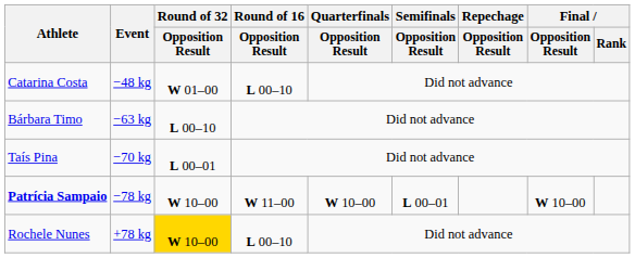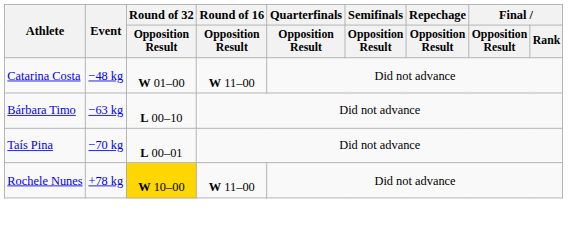Catarina Costa | Round of 16 / Opposition Result: L 00–10 -> W 11–00
- row: Patrícia Sampaio | −78 kg | W 10–00 | W 11–00 | W 10–00 | L 00–01 | W 10–00
Rochele Nunes | Round of 16 / Opposition Result: L 00–10 -> W 11–00
